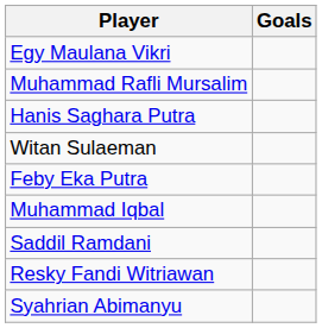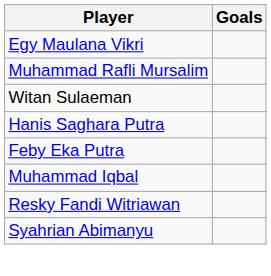rows swapped: Hanis Saghara Putra <-> Witan Sulaeman
- row: Saddil Ramdani
